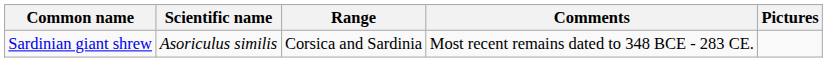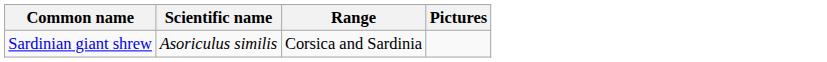- column: Comments | Most recent remains dated to 348 BCE - 283 CE.
